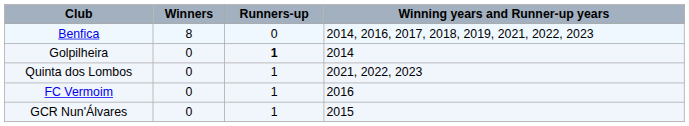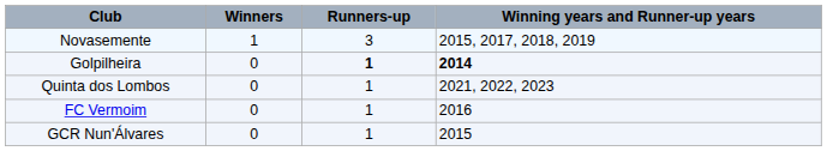- row: Benfica | 8 | 0 | 2014, 2016, 2017, 2018, 2019, 2021, 2022, 2023
+ row: Novasemente | 1 | 3 | 2015, 2017, 2018, 2019
Golpilheira | Winning years and Runner-up years: normal -> bold
